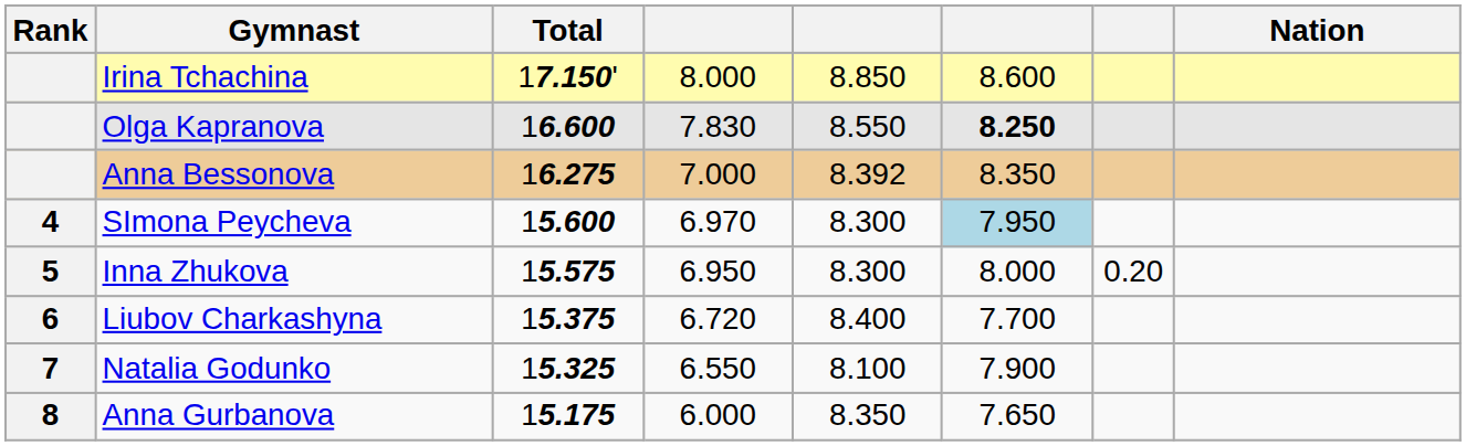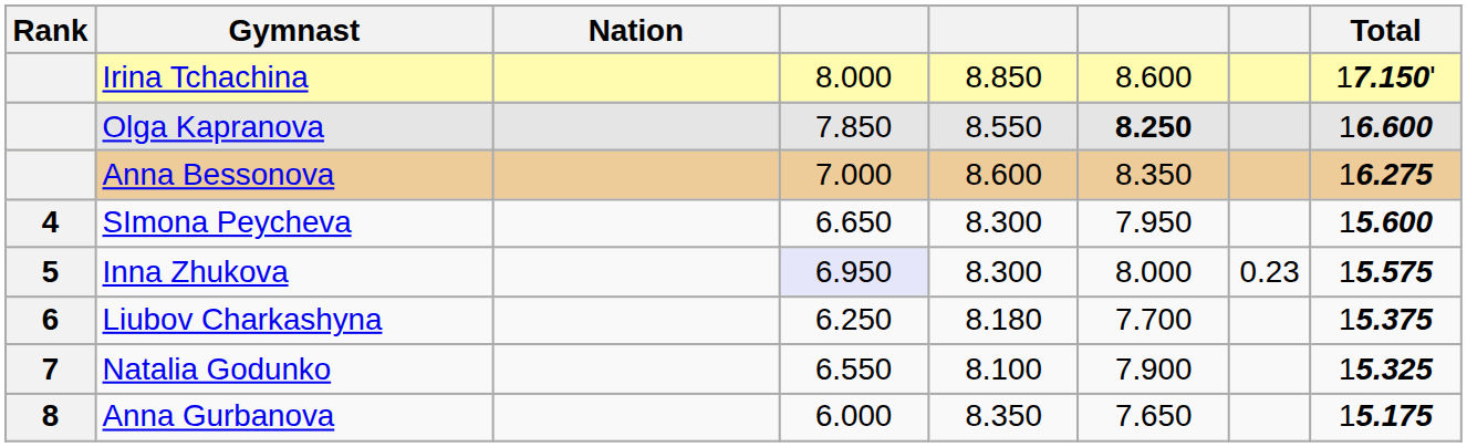columns swapped: Nation <-> Total
Olga Kapranova | column 4: 7.830 -> 7.850
Anna Bessonova | column 5: 8.392 -> 8.600
SImona Peycheva | column 4: 6.970 -> 6.650
SImona Peycheva | column 6: lightblue background -> no background
Inna Zhukova | column 4: no background -> lavender background
Inna Zhukova | column 7: 0.20 -> 0.23
Liubov Charkashyna | column 4: 6.720 -> 6.250
Liubov Charkashyna | column 5: 8.400 -> 8.180
